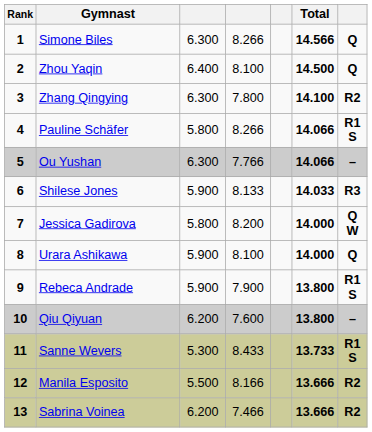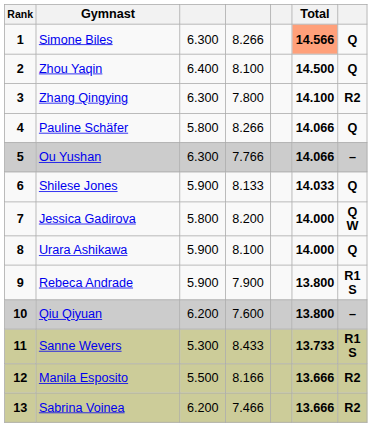Simone Biles | Total: no background -> lightsalmon background
Pauline Schäfer | column 7: R1 S -> Q
Shilese Jones | column 7: R3 -> Q
